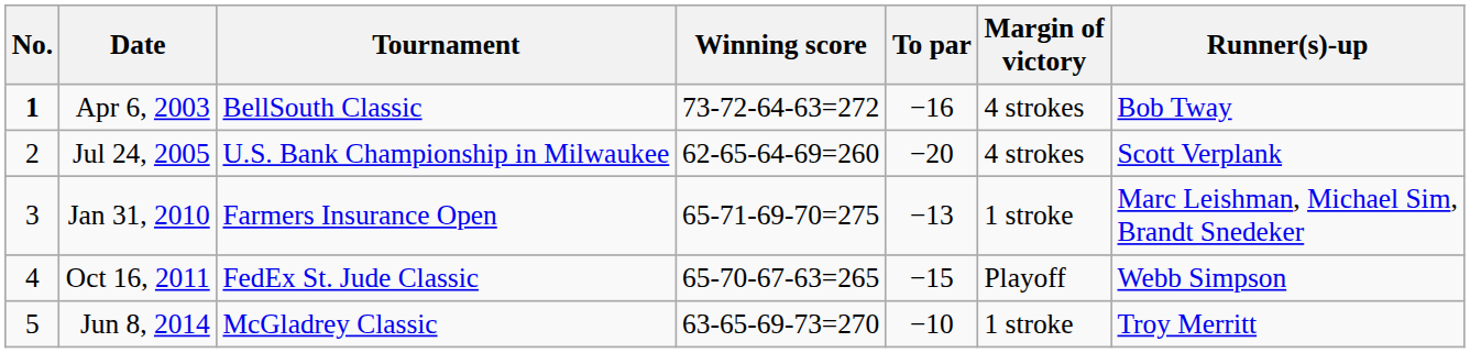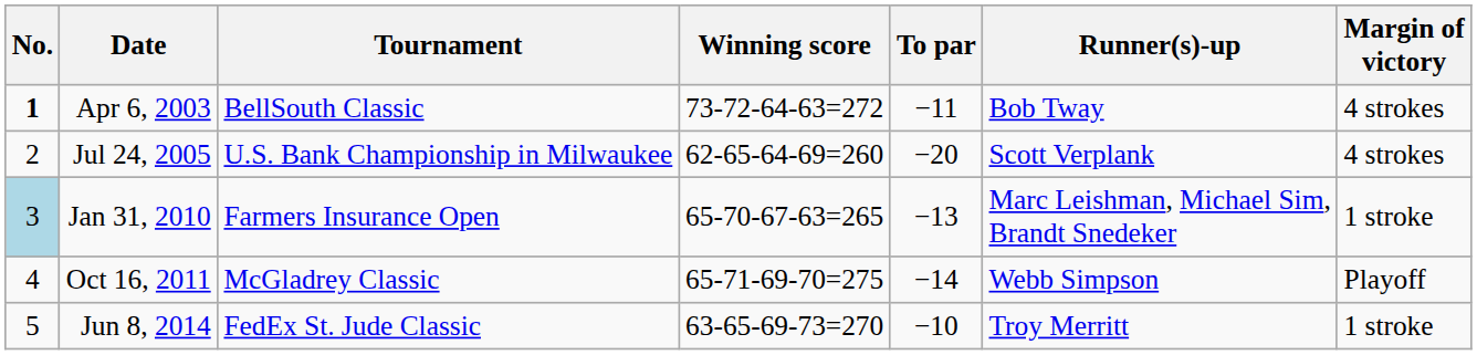columns swapped: Margin of victory <-> Runner(s)-up
Apr 6, 2003 | To par: −16 -> −11
Jan 31, 2010 | No.: no background -> lightblue background
Jan 31, 2010 | Winning score: 65-71-69-70=275 -> 65-70-67-63=265
Oct 16, 2011 | Tournament: FedEx St. Jude Classic -> McGladrey Classic
Oct 16, 2011 | Winning score: 65-70-67-63=265 -> 65-71-69-70=275
Oct 16, 2011 | To par: −15 -> −14
Jun 8, 2014 | Tournament: McGladrey Classic -> FedEx St. Jude Classic
